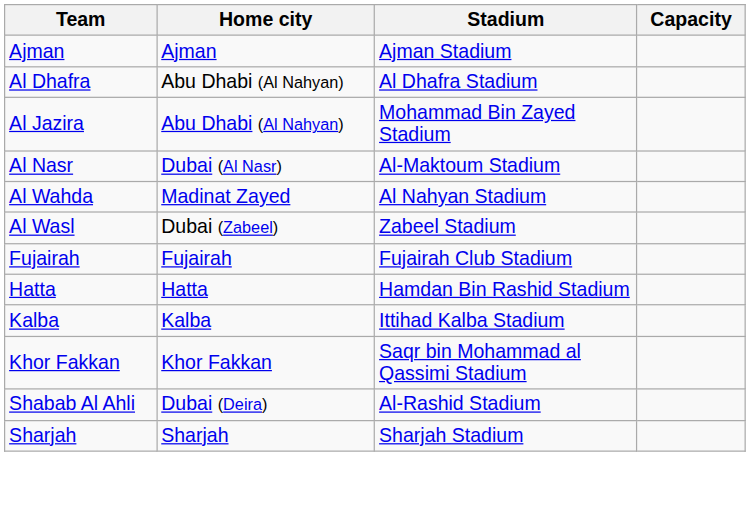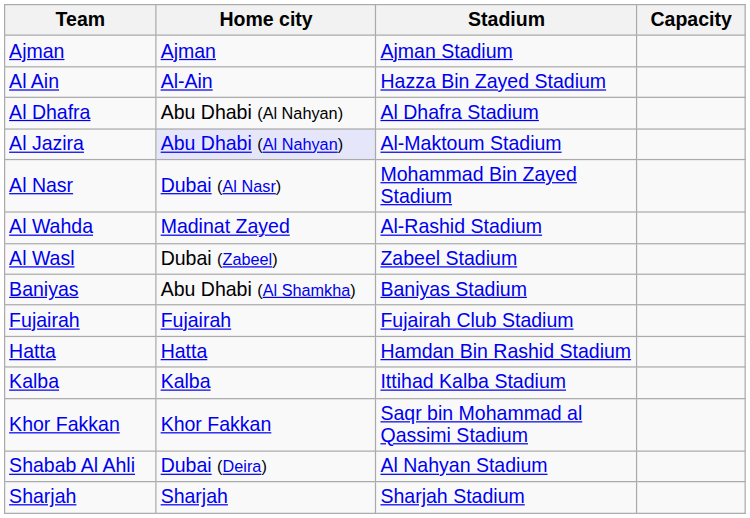+ row: Al Ain | Al-Ain | Hazza Bin Zayed Stadium
Al Jazira | Home city: no background -> lavender background
Al Jazira | Stadium: Mohammad Bin Zayed Stadium -> Al-Maktoum Stadium
Al Nasr | Stadium: Al-Maktoum Stadium -> Mohammad Bin Zayed Stadium
Al Wahda | Stadium: Al Nahyan Stadium -> Al-Rashid Stadium
+ row: Baniyas | Abu Dhabi (Al Shamkha) | Baniyas Stadium
Shabab Al Ahli | Stadium: Al-Rashid Stadium -> Al Nahyan Stadium
